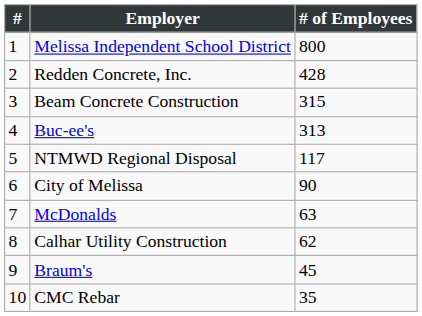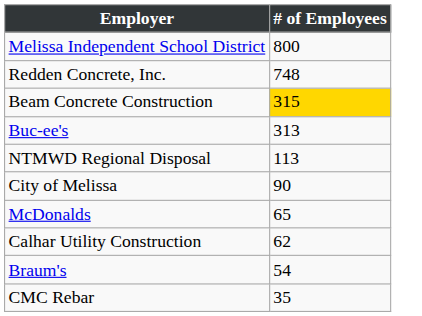- column: # | 1 | 2 | 3 | 4 | 5 | 6 | 7 | 8 | 9 | 10
Redden Concrete, Inc. | # of Employees: 428 -> 748
Beam Concrete Construction | # of Employees: no background -> gold background
NTMWD Regional Disposal | # of Employees: 117 -> 113
McDonalds | # of Employees: 63 -> 65
Braum's | # of Employees: 45 -> 54
